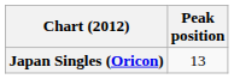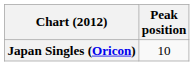Japan Singles (Oricon) | Peak position: 13 -> 10
